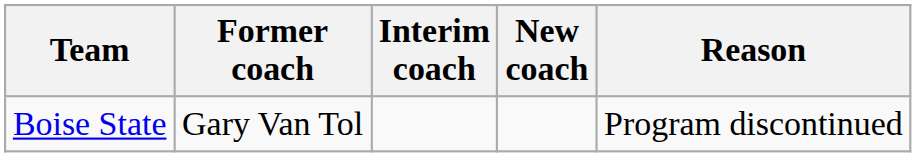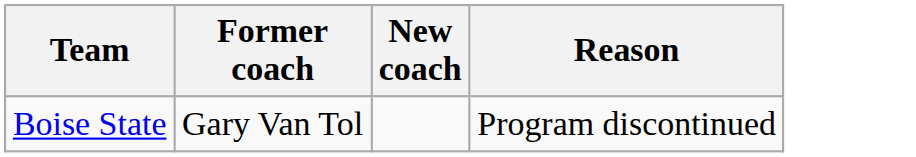- column: Interim coach
